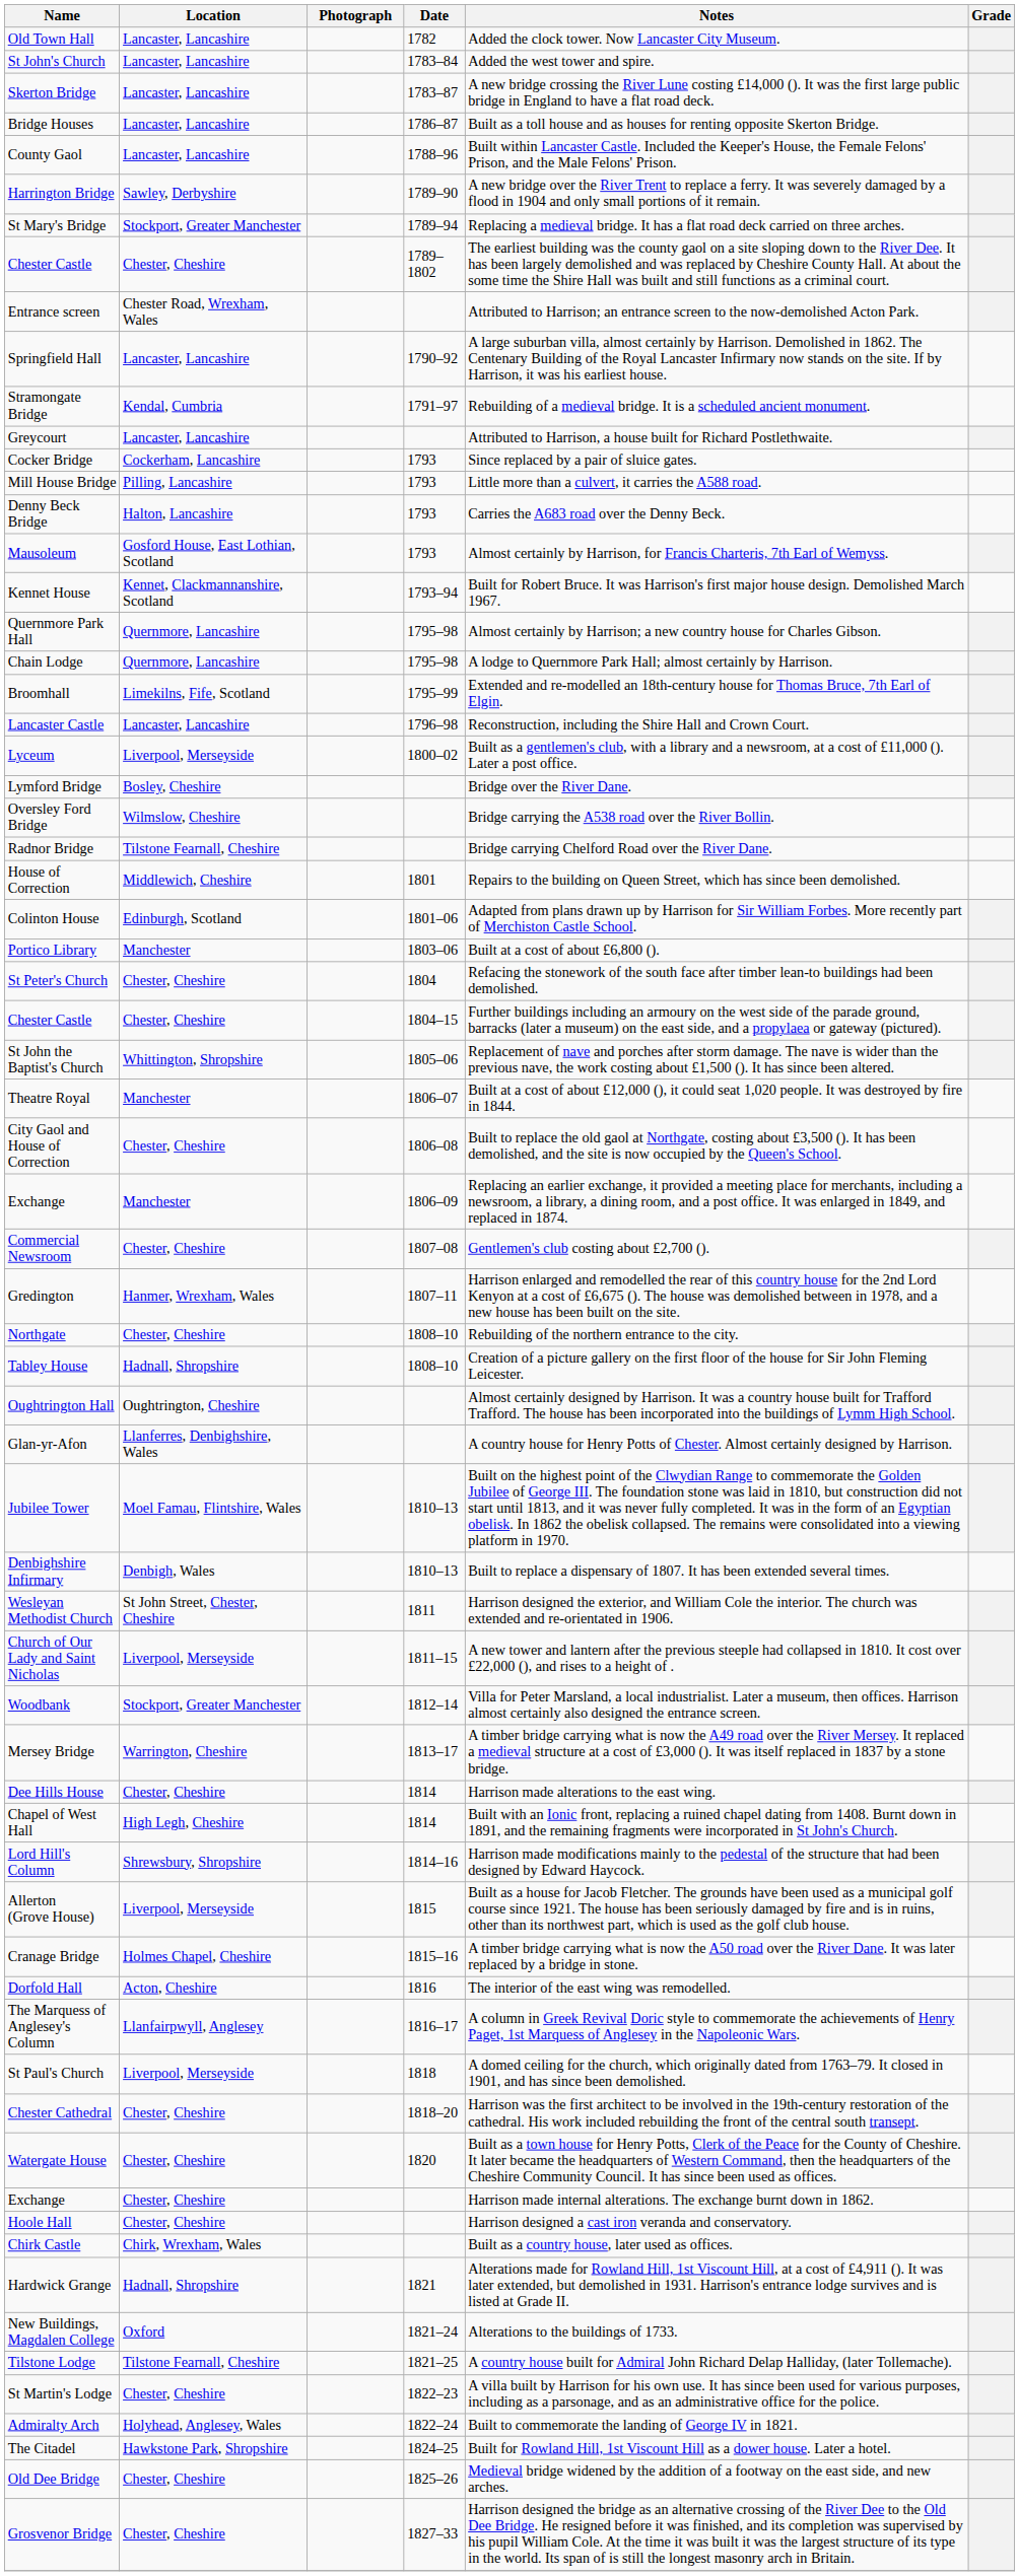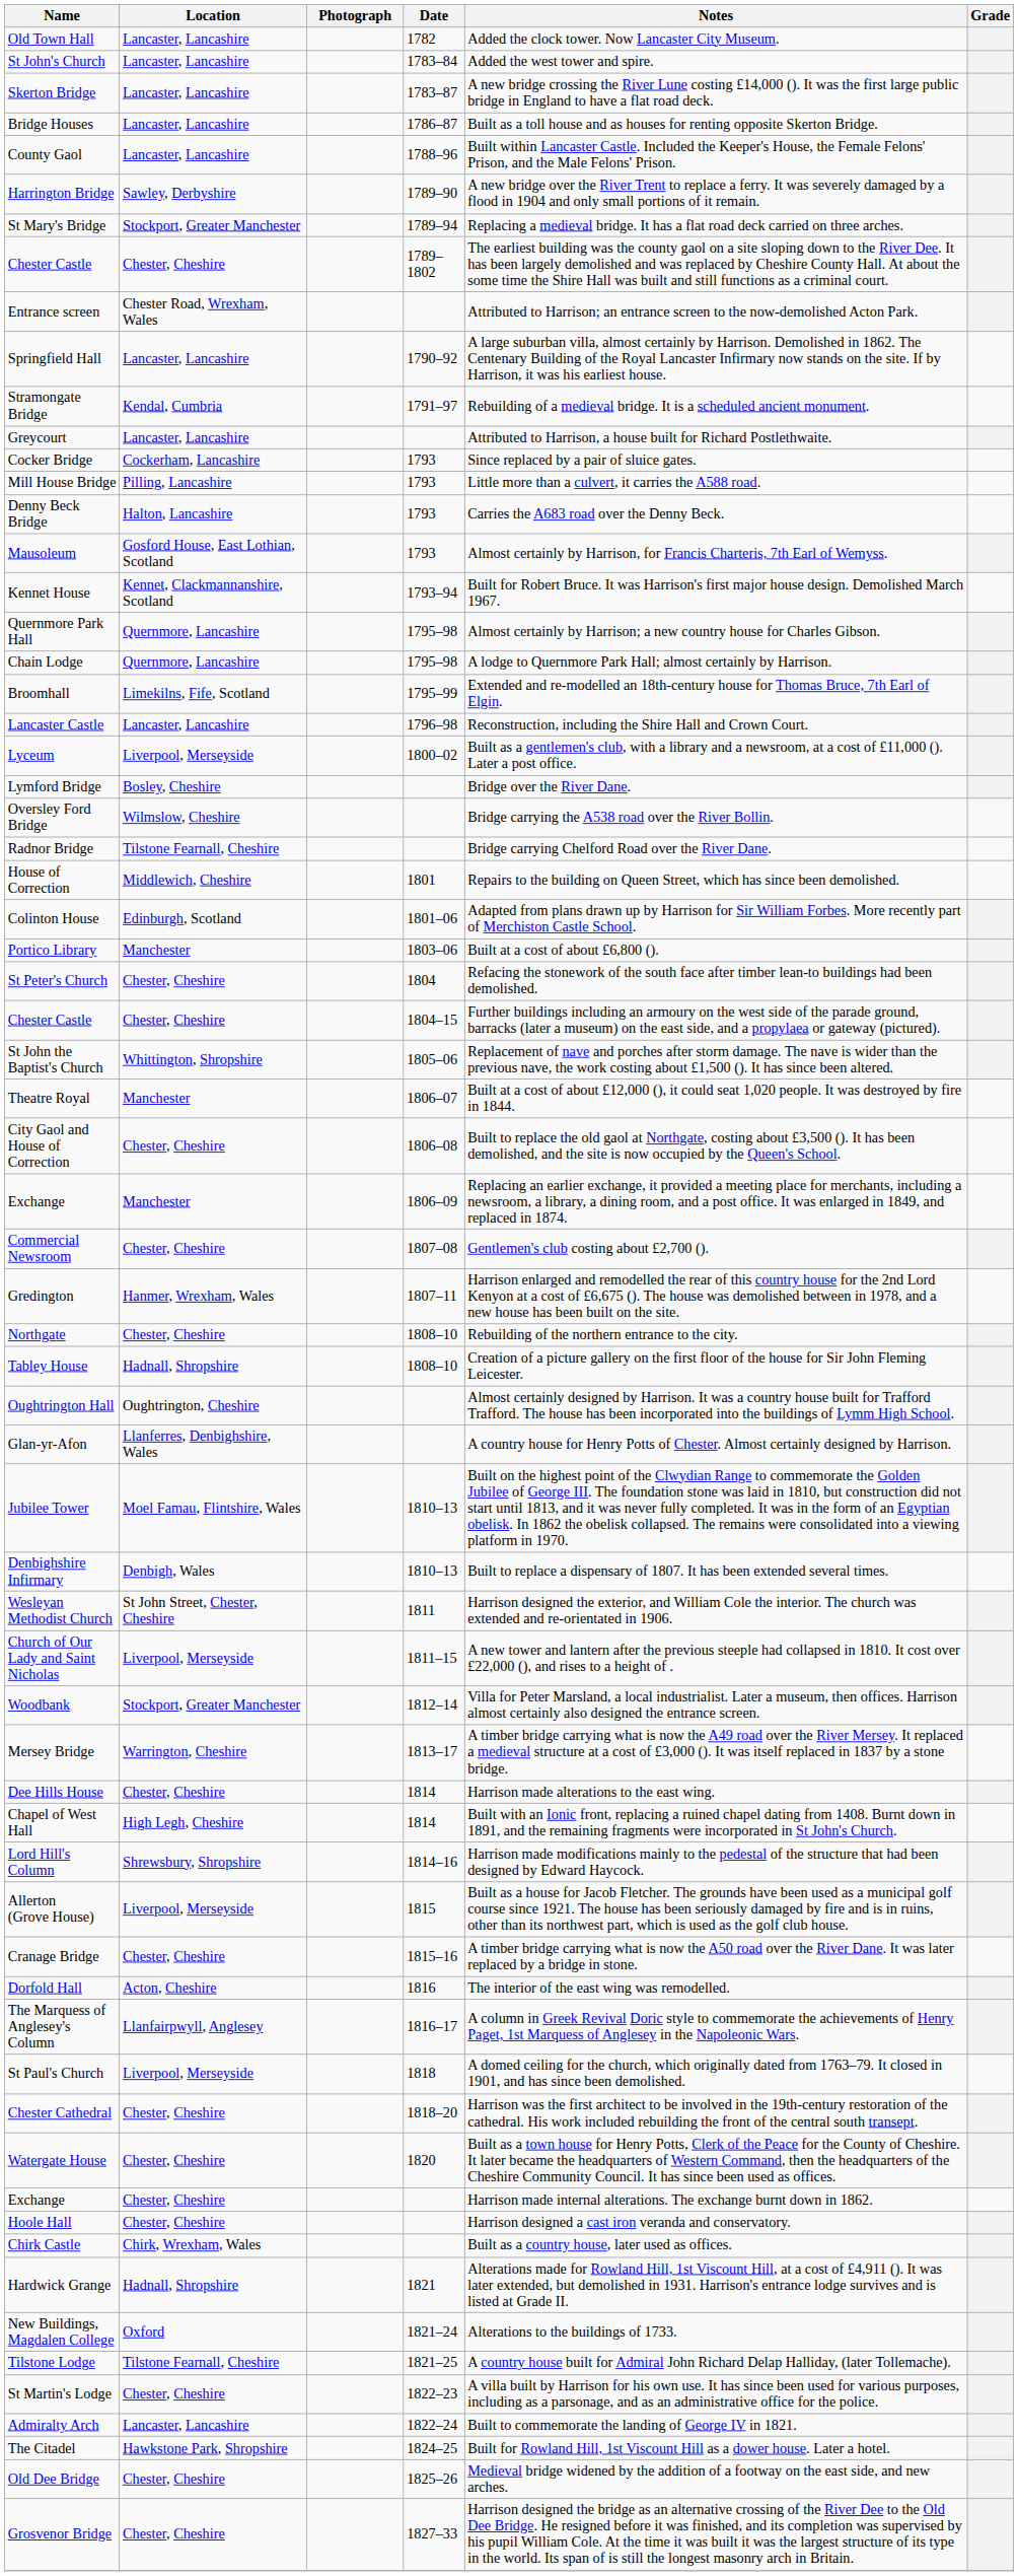Cranage Bridge | Location: Holmes Chapel, Cheshire -> Chester, Cheshire
Admiralty Arch | Location: Holyhead, Anglesey, Wales -> Lancaster, Lancashire
